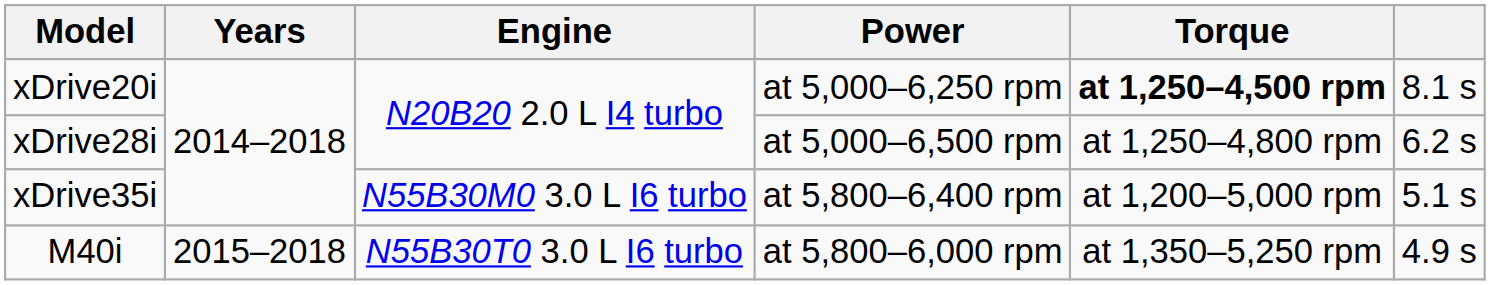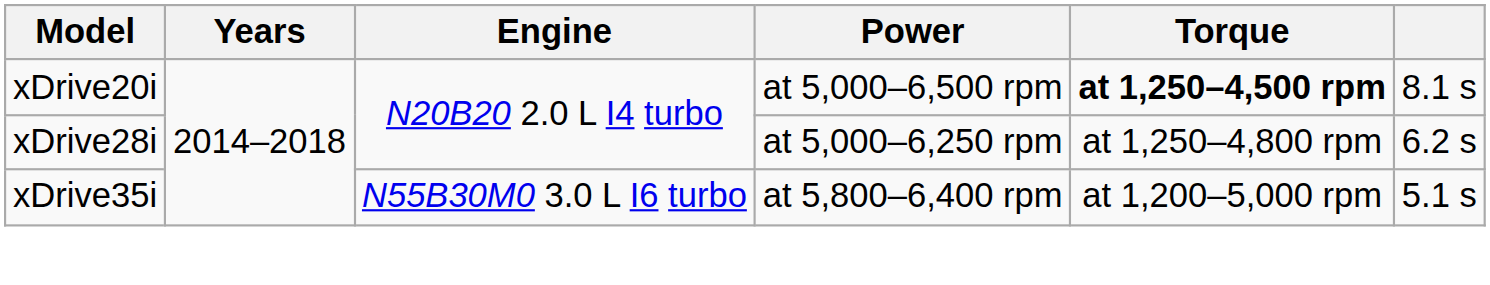xDrive20i | Power: at 5,000–6,250 rpm -> at 5,000–6,500 rpm
xDrive28i | Power: at 5,000–6,500 rpm -> at 5,000–6,250 rpm
- row: M40i | 2015–2018 | N55B30T0 3.0 L I6 turbo | at 5,800–6,000 rpm | at 1,350–5,250 rpm | 4.9 s
